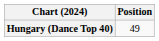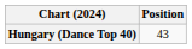Hungary (Dance Top 40) | Position: 49 -> 43
